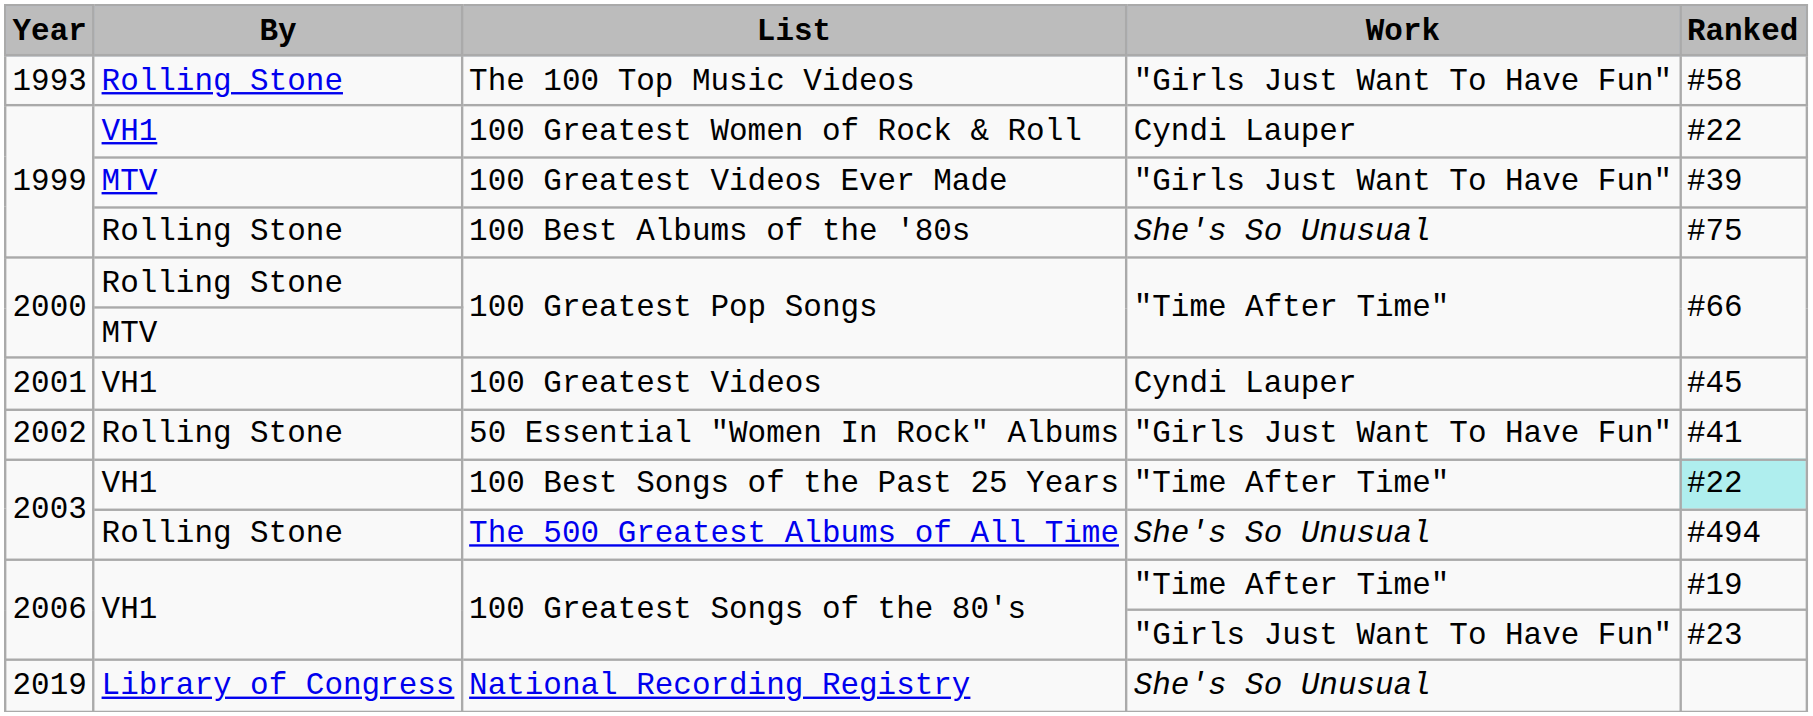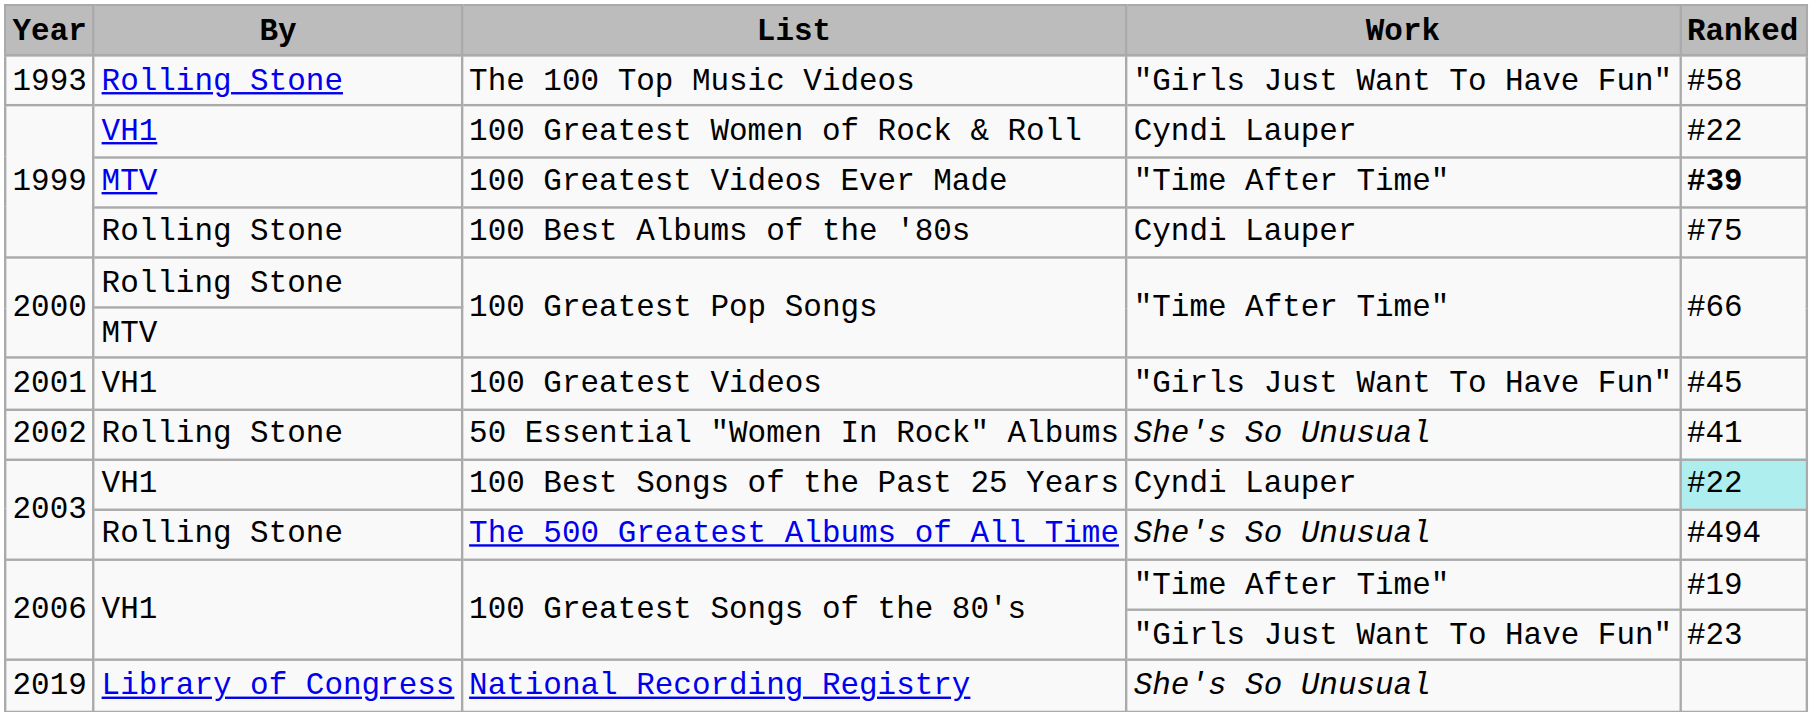100 Greatest Videos Ever Made | Work: "Girls Just Want To Have Fun" -> "Time After Time"
100 Greatest Videos Ever Made | Ranked: normal -> bold
100 Best Albums of the '80s | Work: She's So Unusual -> Cyndi Lauper
100 Greatest Videos | Work: Cyndi Lauper -> "Girls Just Want To Have Fun"
50 Essential "Women In Rock" Albums | Work: "Girls Just Want To Have Fun" -> She's So Unusual
100 Best Songs of the Past 25 Years | Work: "Time After Time" -> Cyndi Lauper
